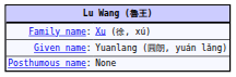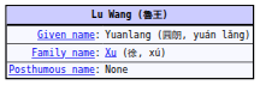rows swapped: Family name: <-> Given name:
